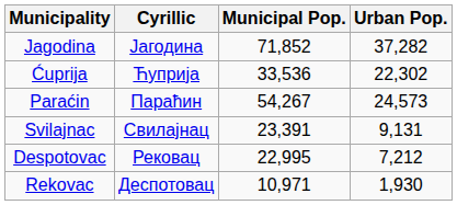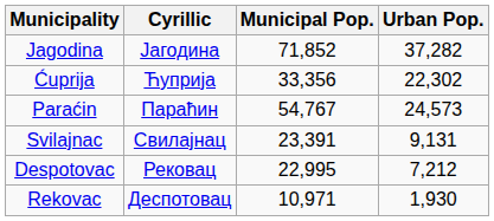Ćuprija | Municipal Pop.: 33,536 -> 33,356
Paraćin | Municipal Pop.: 54,267 -> 54,767
